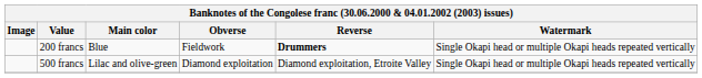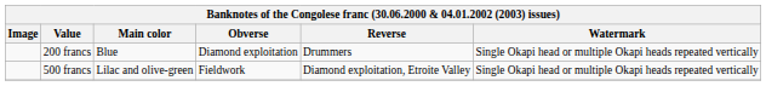200 francs | Obverse: Fieldwork -> Diamond exploitation
200 francs | Reverse: bold -> normal
500 francs | Obverse: Diamond exploitation -> Fieldwork
